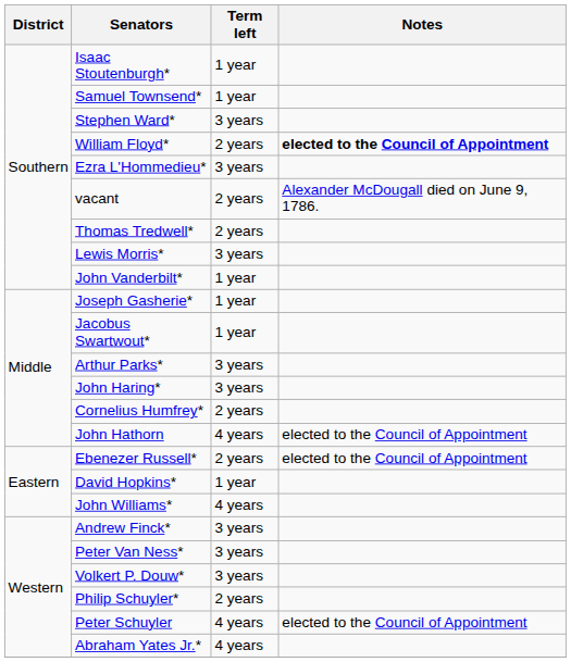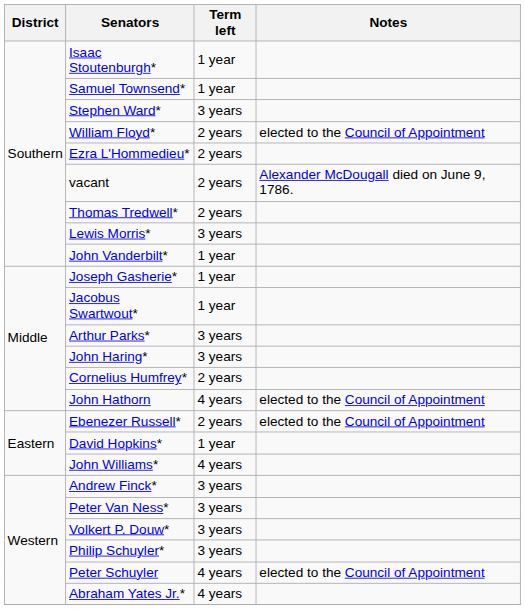William Floyd* | Notes: bold -> normal
Ezra L'Hommedieu* | Term left: 3 years -> 2 years
Philip Schuyler* | Term left: 2 years -> 3 years
